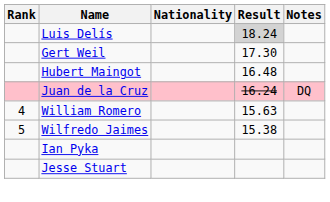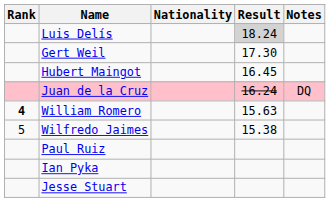Hubert Maingot | Result: 16.48 -> 16.45
William Romero | Rank: normal -> bold
+ row: Paul Ruiz
